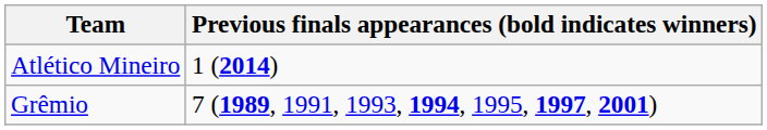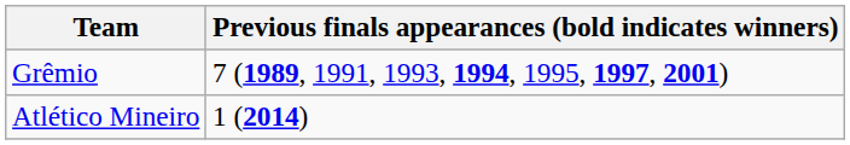rows swapped: Atlético Mineiro <-> Grêmio
